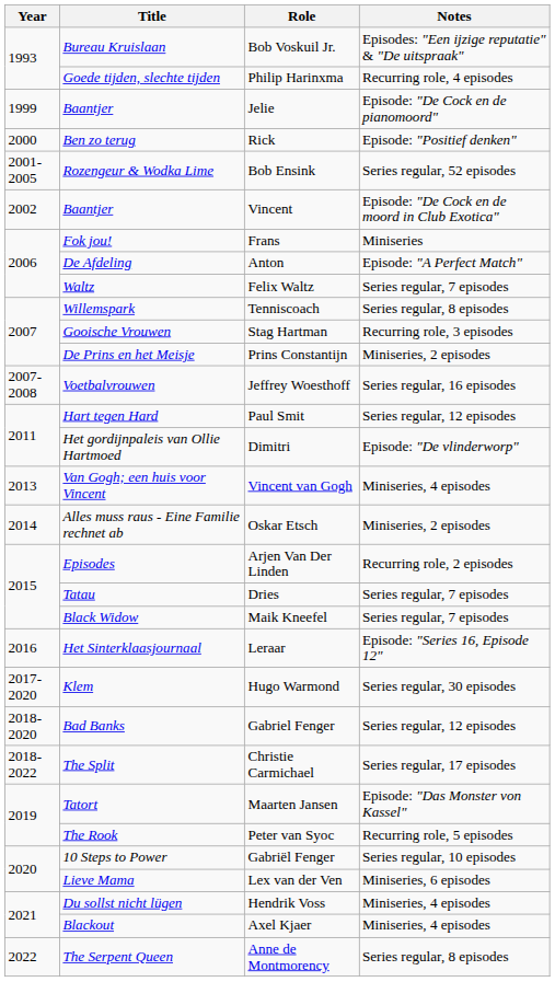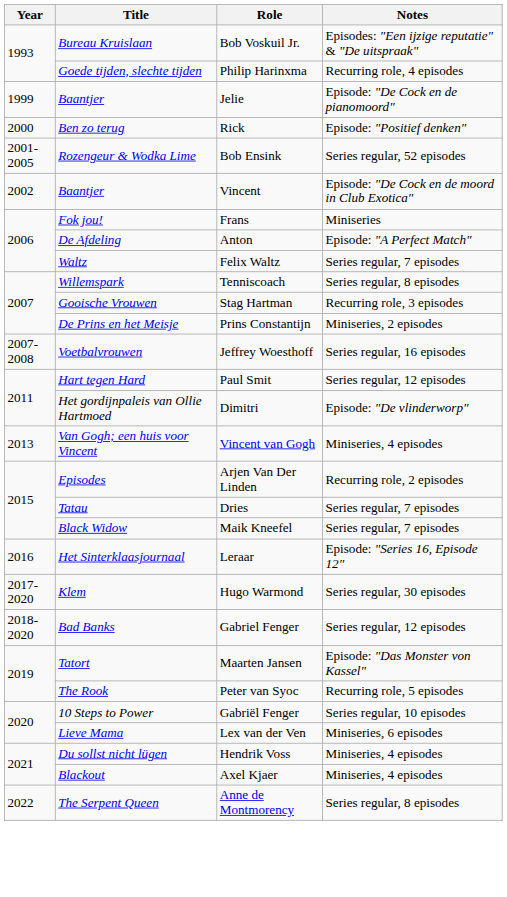- row: 2014 | Alles muss raus - Eine Familie rechnet ab | Oskar Etsch | Miniseries, 2 episodes
- row: 2018-2022 | The Split | Christie Carmichael | Series regular, 17 episodes
